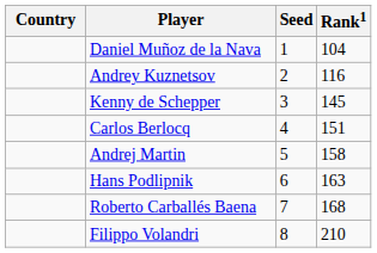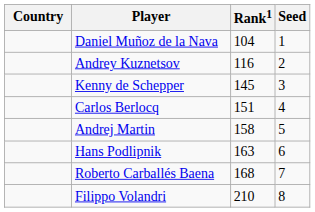columns swapped: Rank1 <-> Seed
